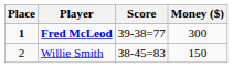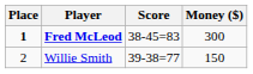Fred McLeod | Score: 39-38=77 -> 38-45=83
Willie Smith | Score: 38-45=83 -> 39-38=77
